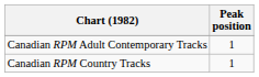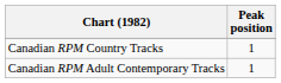rows swapped: Canadian RPM Country Tracks <-> Canadian RPM Adult Contemporary Tracks
